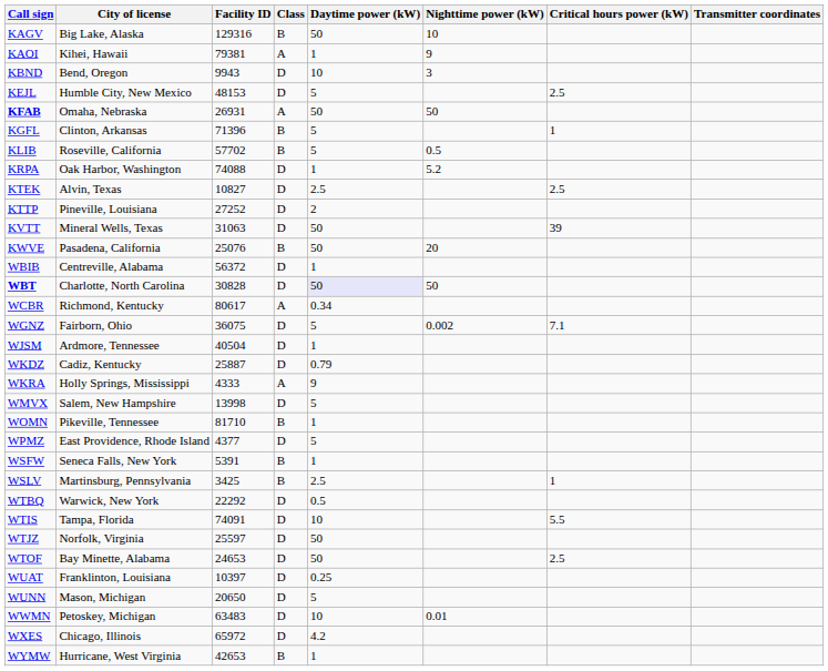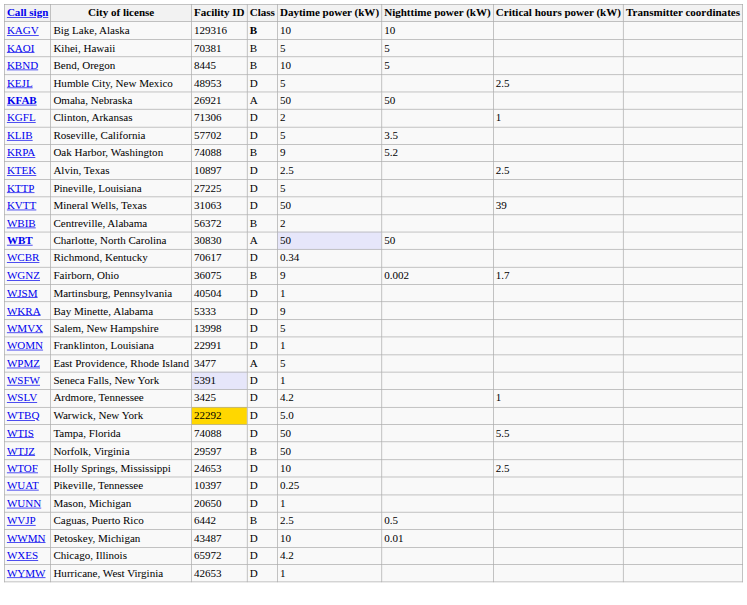KAGV | Class: normal -> bold
KAGV | Daytime power (kW): 50 -> 10
KAOI | Facility ID: 79381 -> 70381
KAOI | Class: A -> B
KAOI | Daytime power (kW): 1 -> 5
KAOI | Nighttime power (kW): 9 -> 5
KBND | Facility ID: 9943 -> 8445
KBND | Class: D -> B
KBND | Nighttime power (kW): 3 -> 5
KEJL | Facility ID: 48153 -> 48953
KFAB | Facility ID: 26931 -> 26921
KGFL | Facility ID: 71396 -> 71306
KGFL | Class: B -> D
KGFL | Daytime power (kW): 5 -> 2
KLIB | Class: B -> D
KLIB | Nighttime power (kW): 0.5 -> 3.5
KRPA | Class: D -> B
KRPA | Daytime power (kW): 1 -> 9
KTEK | Facility ID: 10827 -> 10897
KTTP | Facility ID: 27252 -> 27225
KTTP | Daytime power (kW): 2 -> 5
- row: KWVE | Pasadena, California | 25076 | B | 50 | 20
WBIB | Class: D -> B
WBIB | Daytime power (kW): 1 -> 2
WBT | Facility ID: 30828 -> 30830
WBT | Class: D -> A
WCBR | Facility ID: 80617 -> 70617
WCBR | Class: A -> D
WGNZ | Class: D -> B
WGNZ | Daytime power (kW): 5 -> 9
WGNZ | Critical hours power (kW): 7.1 -> 1.7
WJSM | City of license: Ardmore, Tennessee -> Martinsburg, Pennsylvania
- row: WKDZ | Cadiz, Kentucky | 25887 | D | 0.79
WKRA | City of license: Holly Springs, Mississippi -> Bay Minette, Alabama
WKRA | Facility ID: 4333 -> 5333
WKRA | Class: A -> D
WOMN | City of license: Pikeville, Tennessee -> Franklinton, Louisiana
WOMN | Facility ID: 81710 -> 22991
WOMN | Class: B -> D
WPMZ | Facility ID: 4377 -> 3477
WPMZ | Class: D -> A
WSFW | Facility ID: no background -> lavender background
WSFW | Class: B -> D
WSLV | City of license: Martinsburg, Pennsylvania -> Ardmore, Tennessee
WSLV | Class: B -> D
WSLV | Daytime power (kW): 2.5 -> 4.2
WTBQ | Facility ID: no background -> gold background
WTBQ | Daytime power (kW): 0.5 -> 5.0
WTIS | Facility ID: 74091 -> 74088
WTIS | Daytime power (kW): 10 -> 50
WTJZ | Facility ID: 25597 -> 29597
WTJZ | Class: D -> B
WTOF | City of license: Bay Minette, Alabama -> Holly Springs, Mississippi
WTOF | Daytime power (kW): 50 -> 10
WUAT | City of license: Franklinton, Louisiana -> Pikeville, Tennessee
WUNN | Daytime power (kW): 5 -> 1
+ row: WVJP | Caguas, Puerto Rico | 6442 | B | 2.5 | 0.5
WWMN | Facility ID: 63483 -> 43487
WYMW | Class: B -> D
